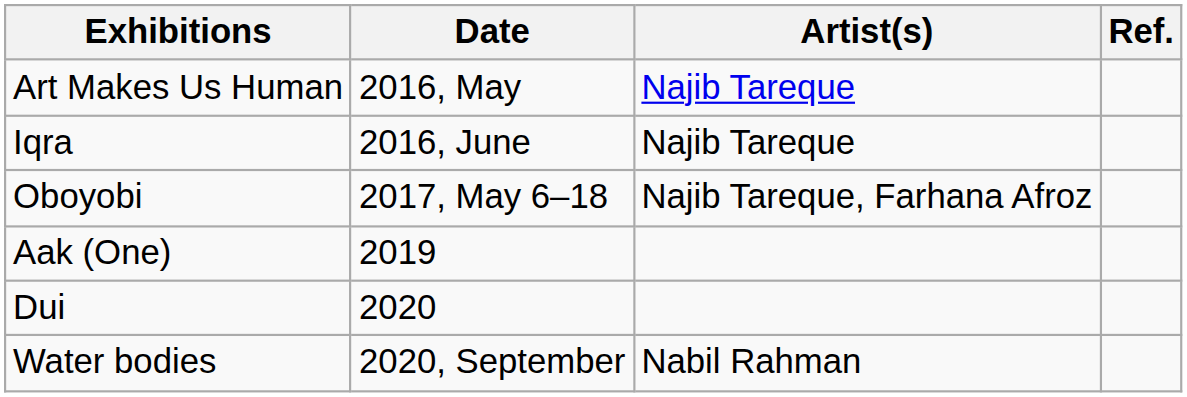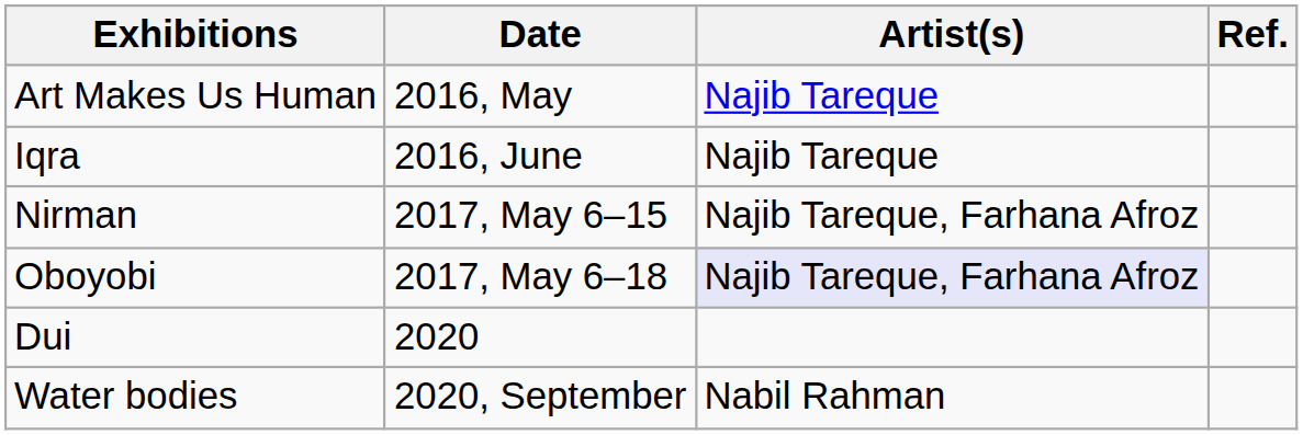+ row: Nirman | 2017, May 6–15 | Najib Tareque, Farhana Afroz
Oboyobi | Artist(s): no background -> lavender background
- row: Aak (One) | 2019
